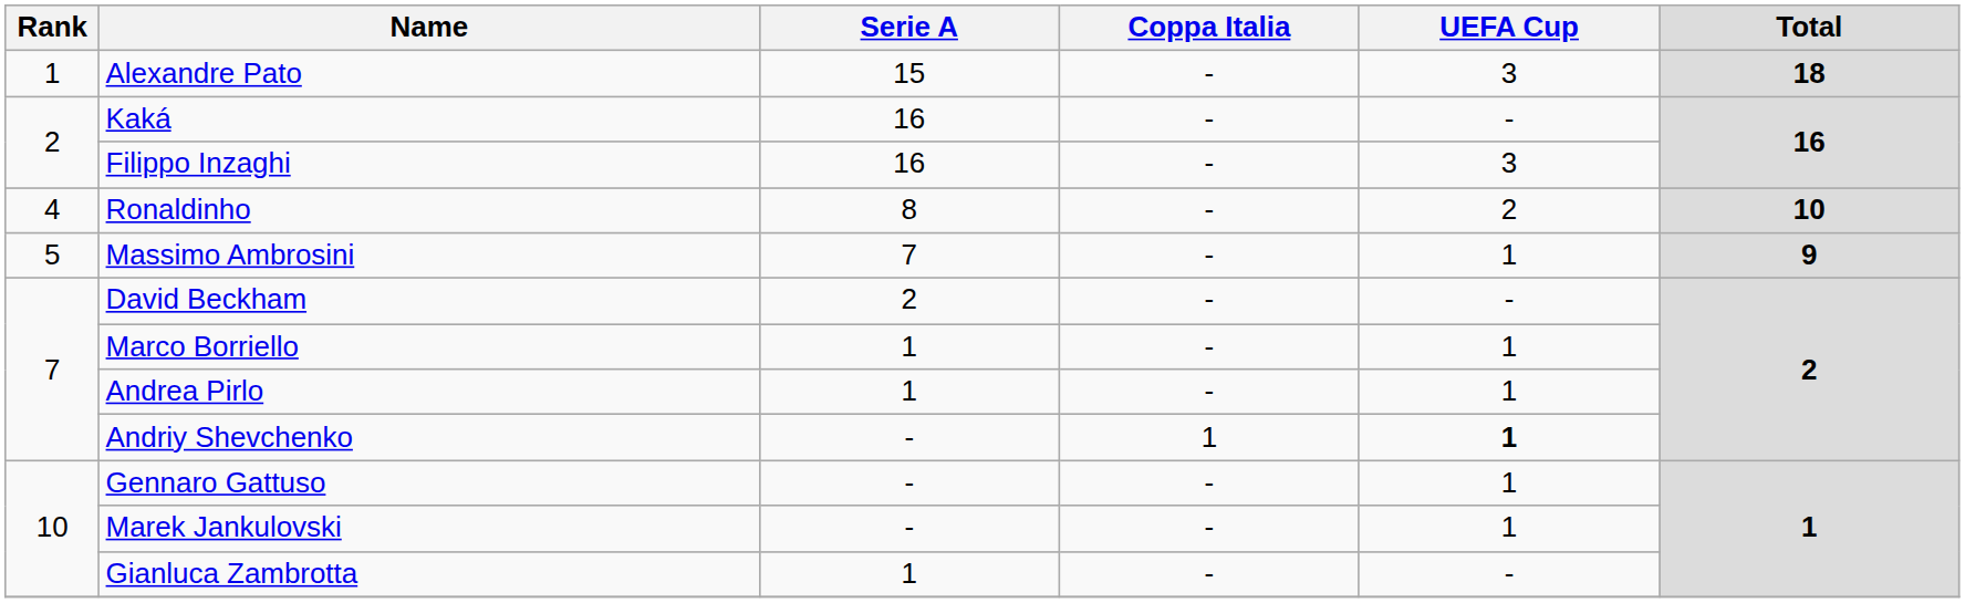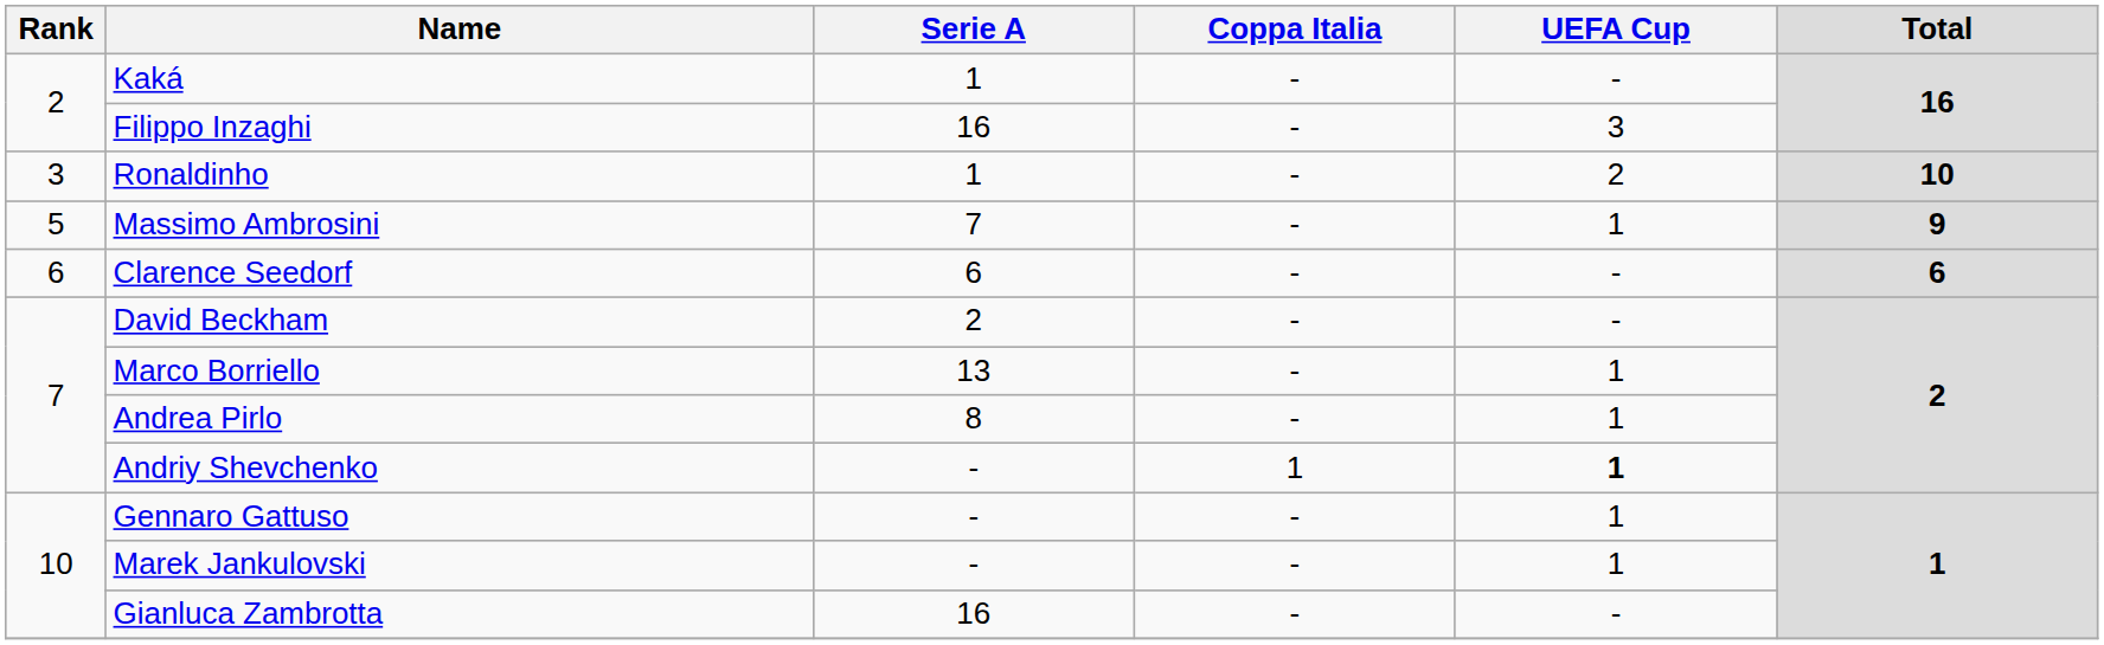- row: 1 | Alexandre Pato | 15 | - | 3 | 18
Kaká | Serie A: 16 -> 1
Ronaldinho | Rank: 4 -> 3
Ronaldinho | Serie A: 8 -> 1
+ row: 6 | Clarence Seedorf | 6 | - | - | 6
Marco Borriello | Serie A: 1 -> 13
Andrea Pirlo | Serie A: 1 -> 8
Gianluca Zambrotta | Serie A: 1 -> 16
